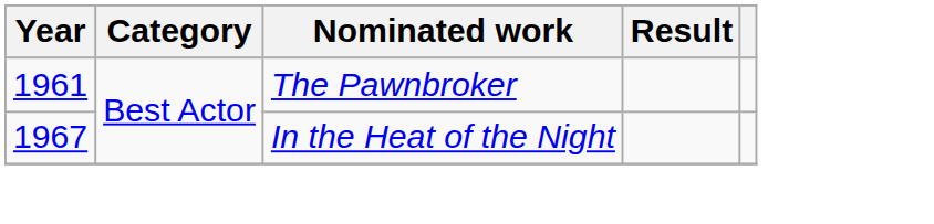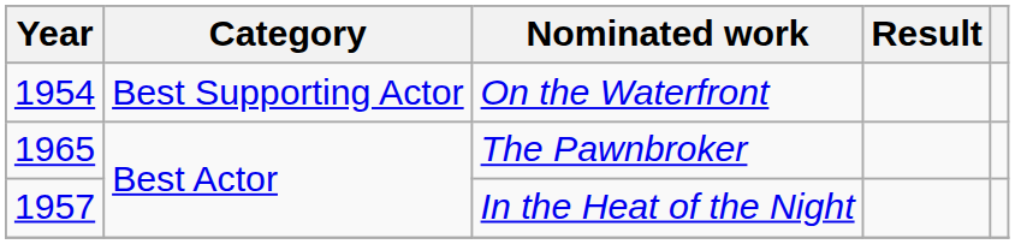+ row: 1954 | Best Supporting Actor | On the Waterfront
The Pawnbroker | Year: 1961 -> 1965
In the Heat of the Night | Year: 1967 -> 1957
